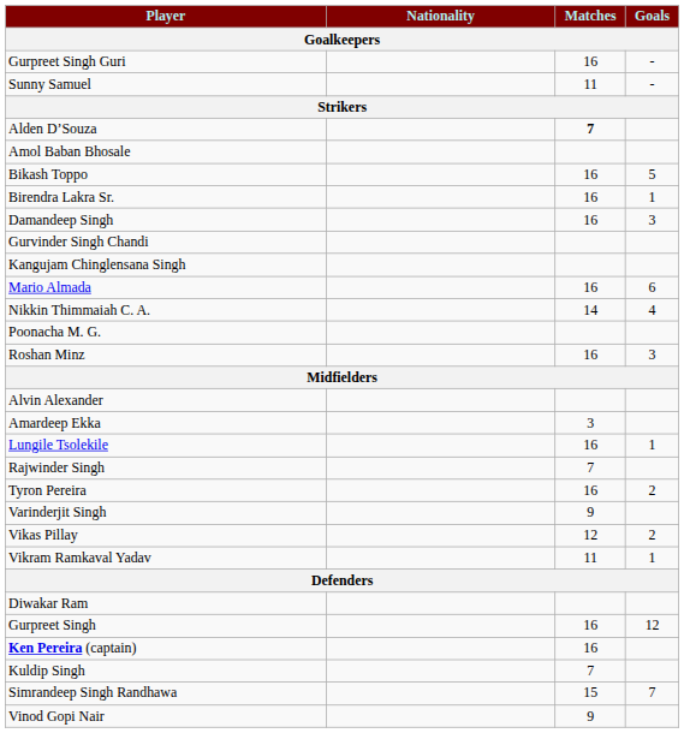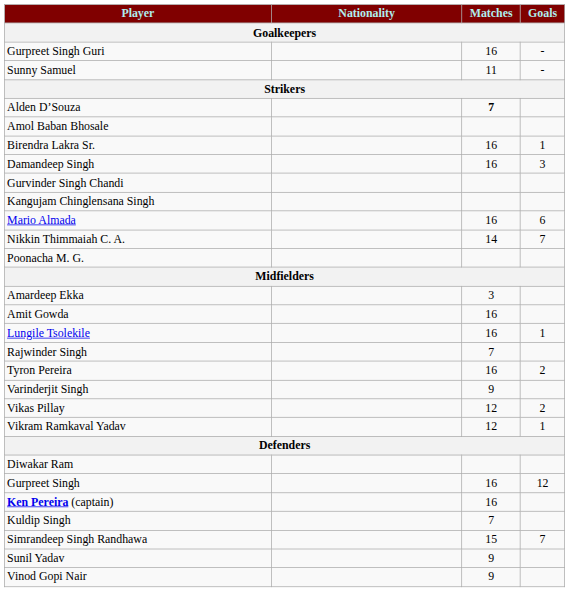- row: Bikash Toppo | 16 | 5
Nikkin Thimmaiah C. A. | Goals: 4 -> 7
- row: Roshan Minz | 16 | 3
- row: Alvin Alexander
+ row: Amit Gowda | 16
Vikram Ramkaval Yadav | Matches: 11 -> 12
+ row: Sunil Yadav | 9
